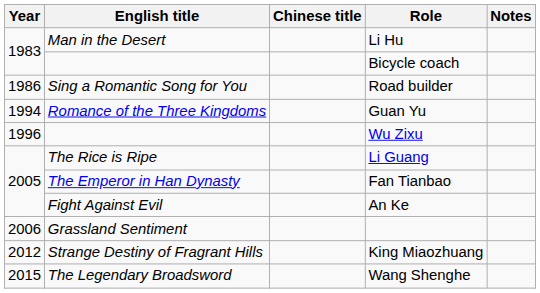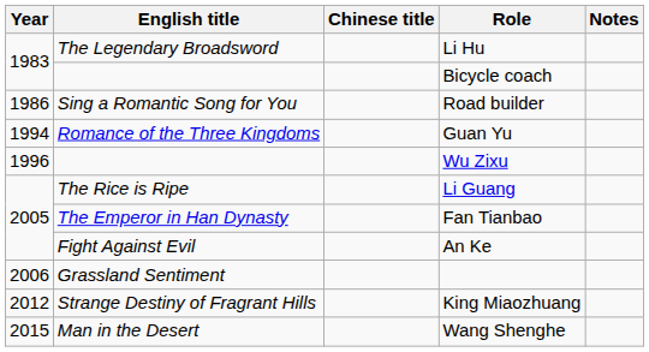Li Hu | English title: Man in the Desert -> The Legendary Broadsword
Wang Shenghe | English title: The Legendary Broadsword -> Man in the Desert
